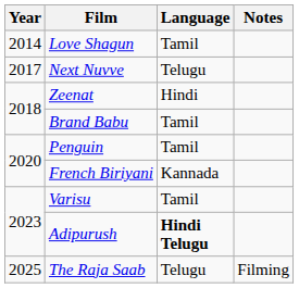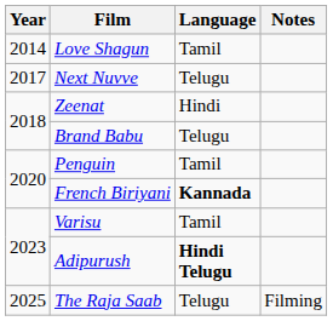Brand Babu | Language: Tamil -> Telugu
French Biriyani | Language: normal -> bold
